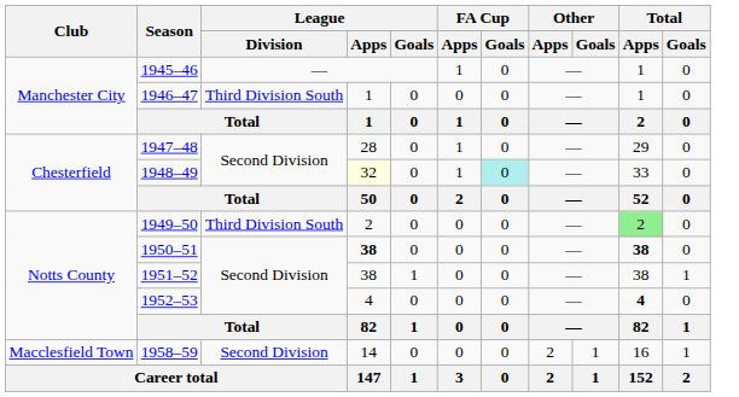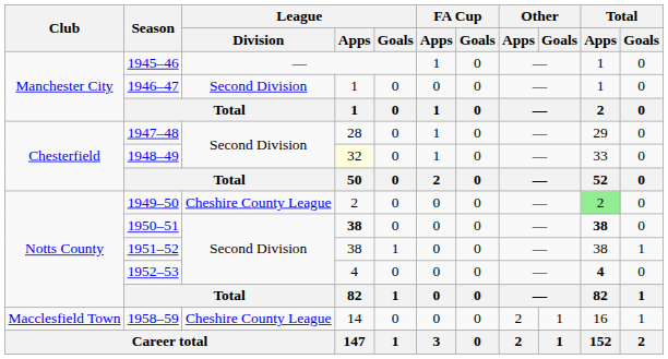1946–47 | League / Division: Third Division South -> Second Division
1948–49 | FA Cup / Goals: paleturquoise background -> no background
1949–50 | League / Division: Third Division South -> Cheshire County League
1958–59 | League / Division: Second Division -> Cheshire County League
